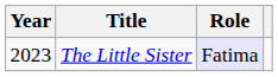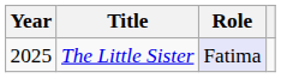The Little Sister | Year: 2023 -> 2025
